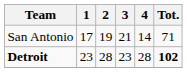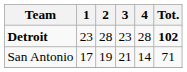rows swapped: San Antonio <-> Detroit
